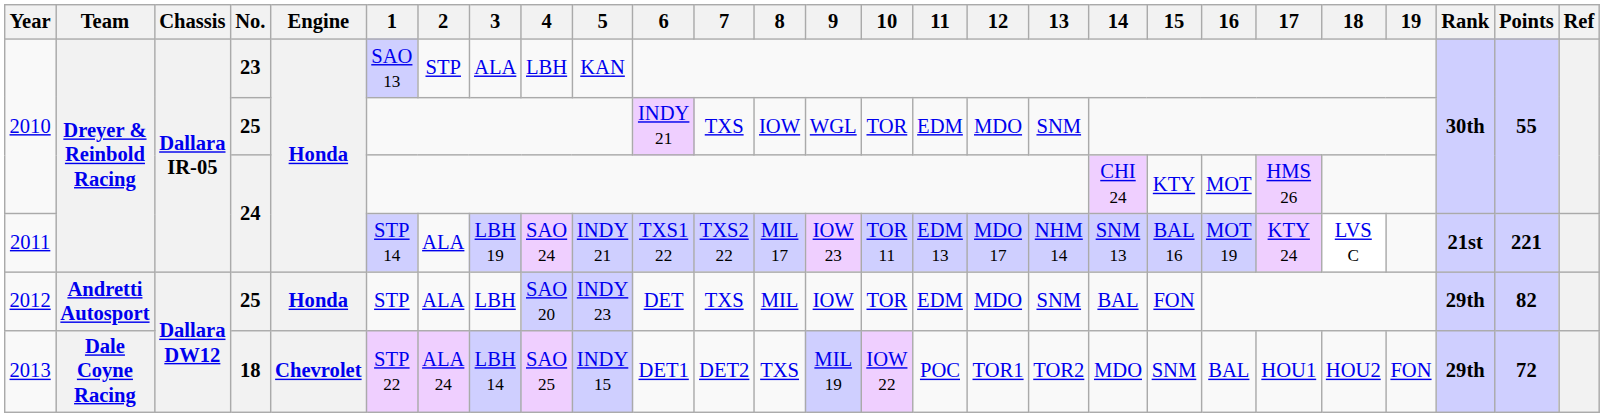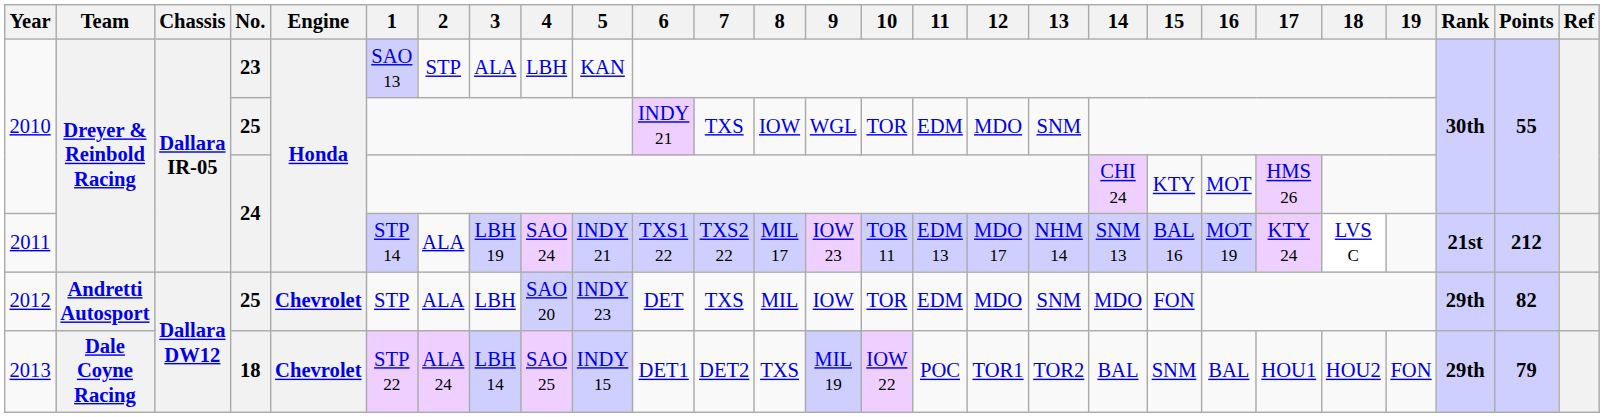2011 | Points: 221 -> 212
2012 | Engine: Honda -> Chevrolet
2012 | 14: BAL -> MDO
2013 | 14: MDO -> BAL
2013 | Points: 72 -> 79
